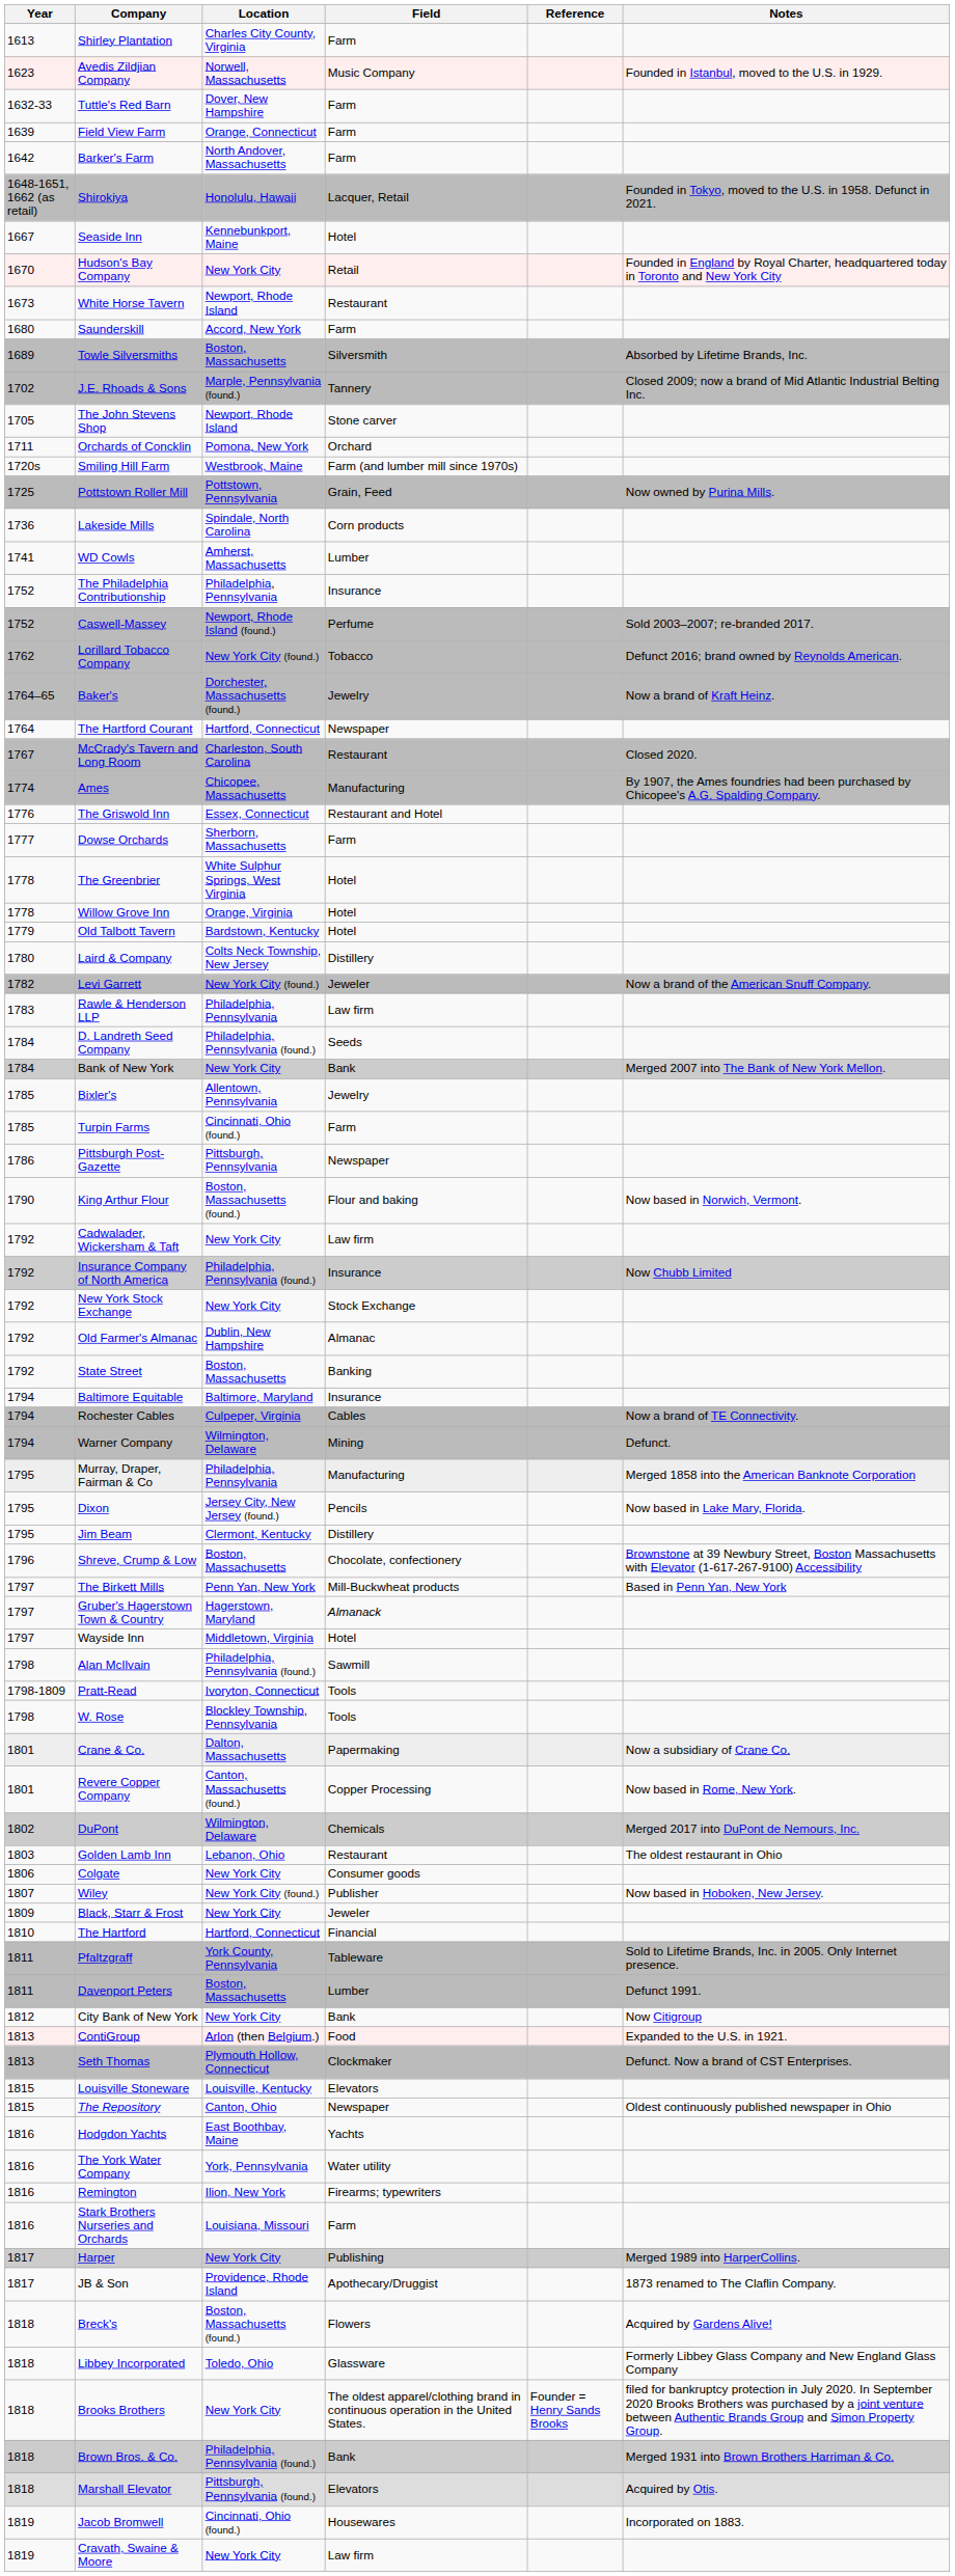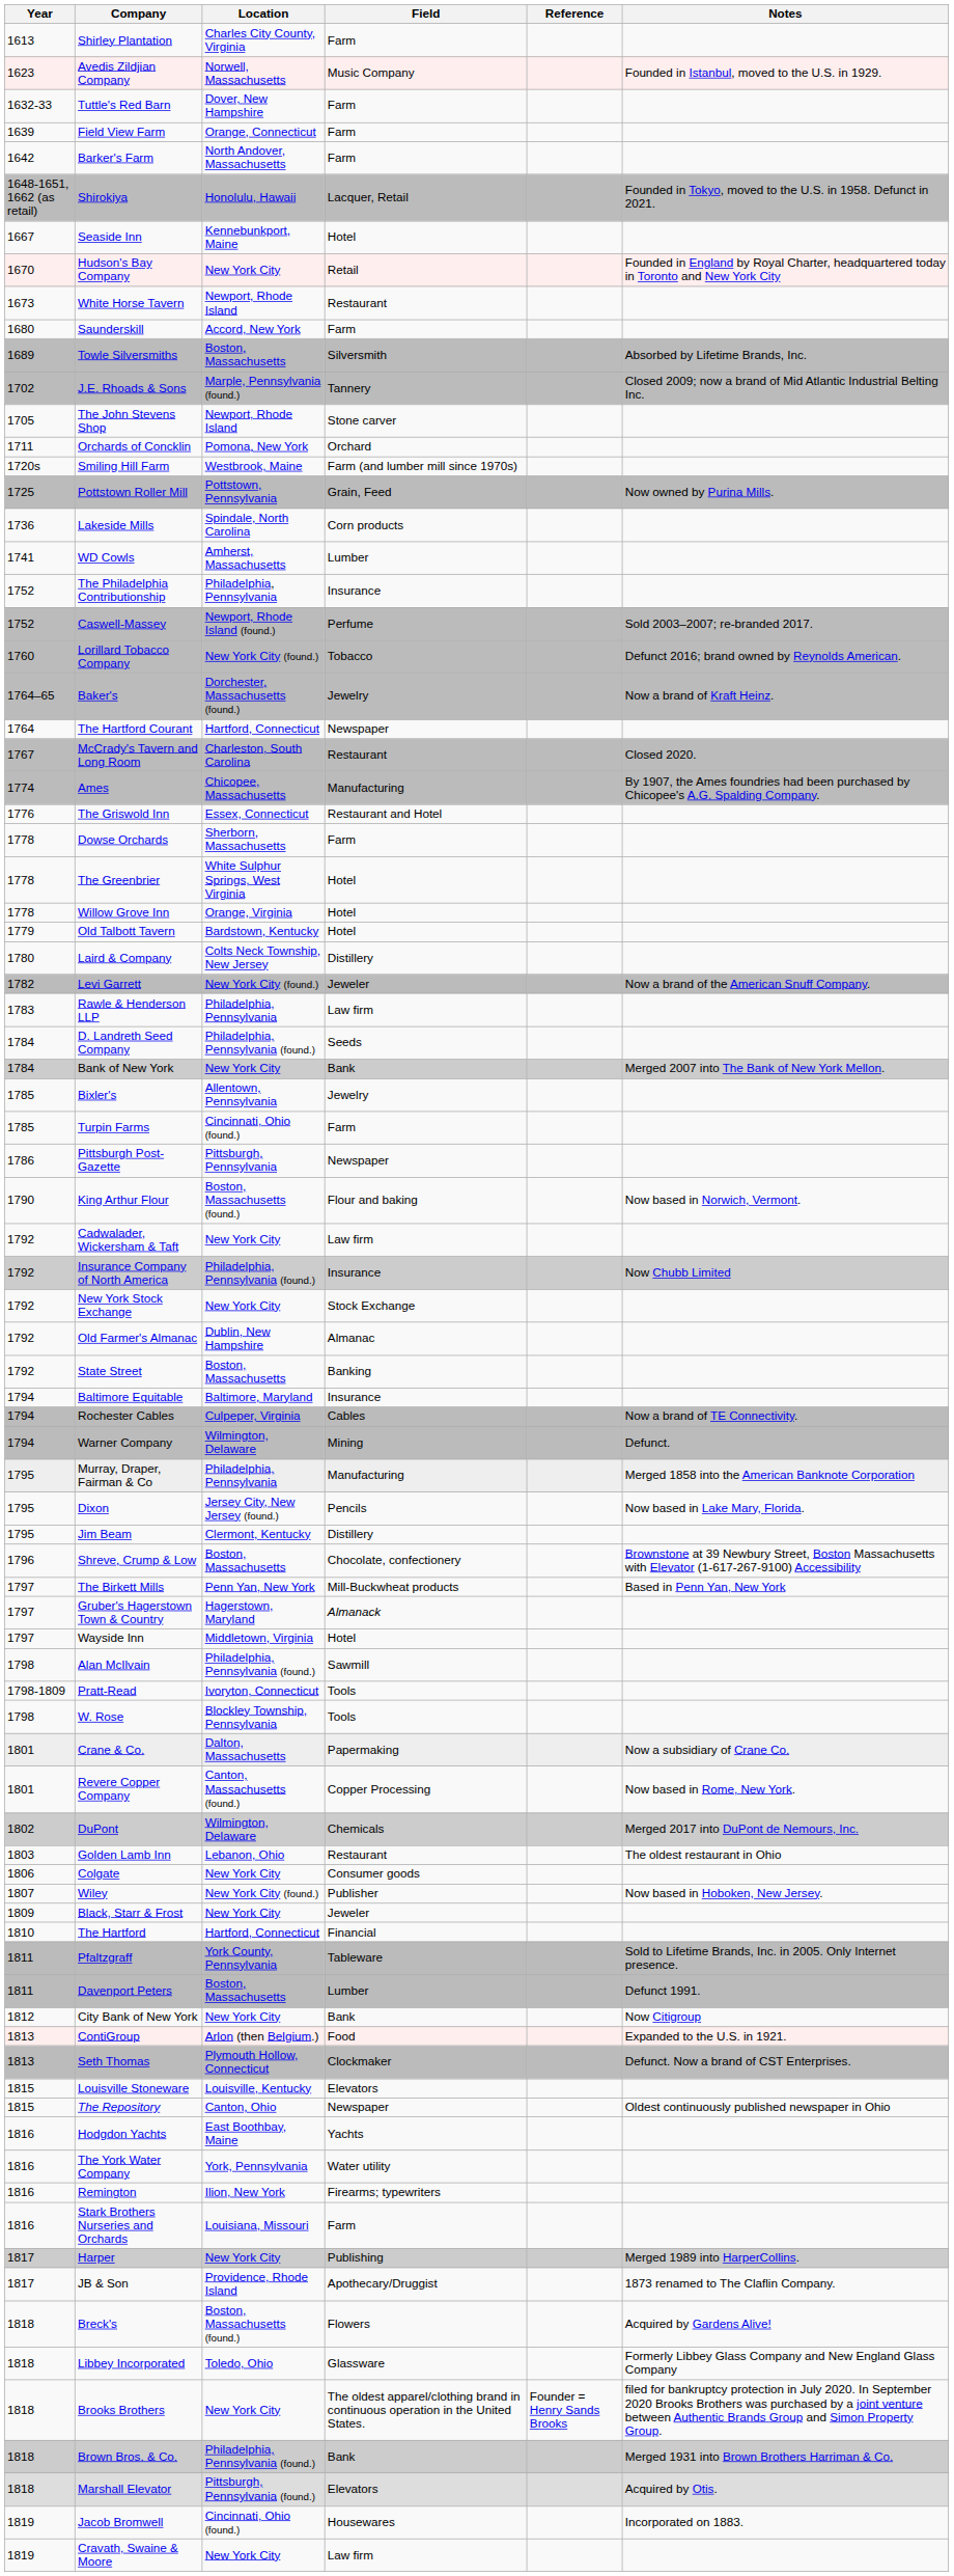Lorillard Tobacco Company | Year: 1762 -> 1760
Dowse Orchards | Year: 1777 -> 1778
